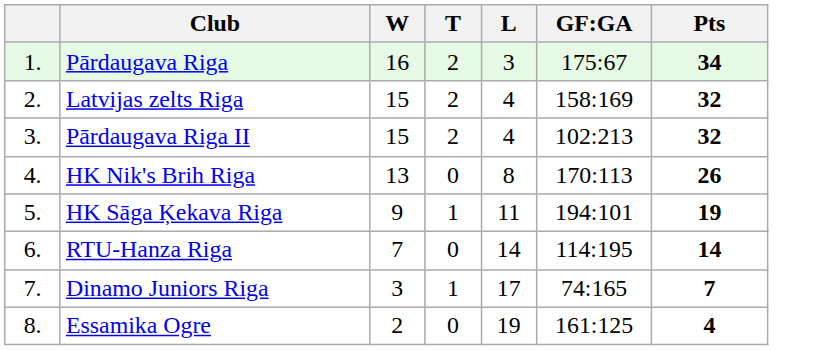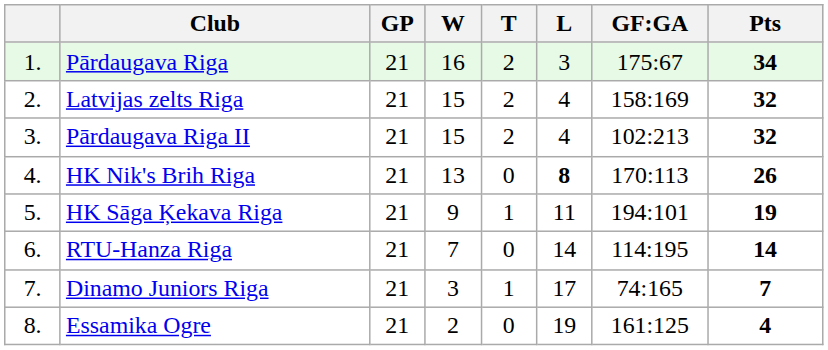+ column: GP | 21 | 21 | 21 | 21 | 21 | 21 | 21 | 21
HK Nik's Brih Riga | L: normal -> bold
